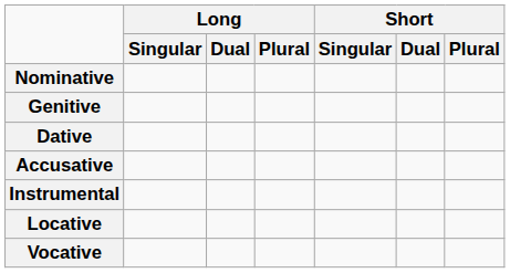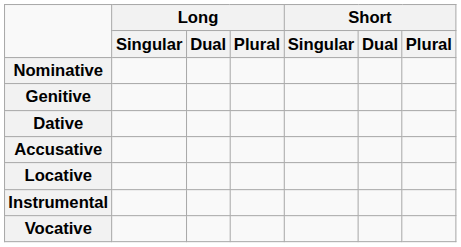rows swapped: Locative <-> Instrumental
